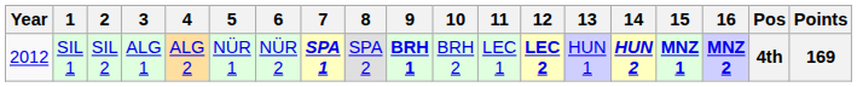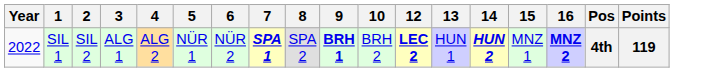- column: 11 | LEC 1
SIL 1 | Year: 2012 -> 2022
SIL 1 | 15: bold -> normal
SIL 1 | Points: 169 -> 119
